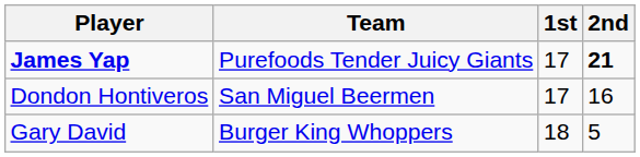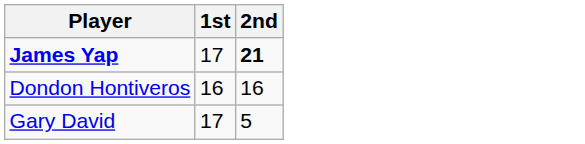- column: Team | Purefoods Tender Juicy Giants | San Miguel Beermen | Burger King Whoppers
Dondon Hontiveros | 1st: 17 -> 16
Gary David | 1st: 18 -> 17
